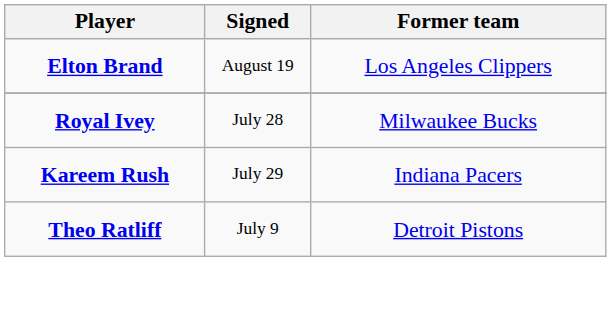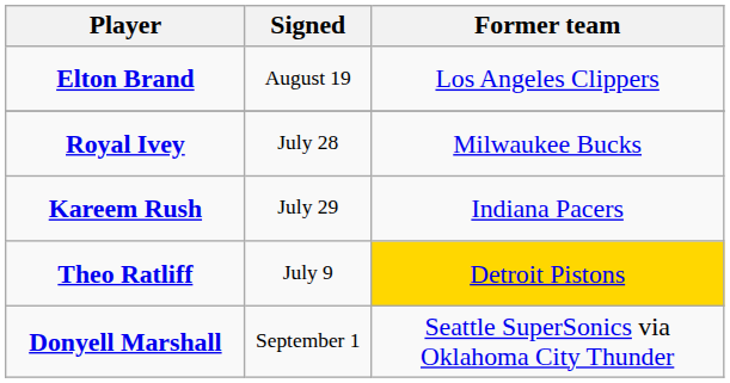Theo Ratliff | Former team: no background -> gold background
+ row: Donyell Marshall | September 1 | Seattle SuperSonics via Oklahoma City Thunder
